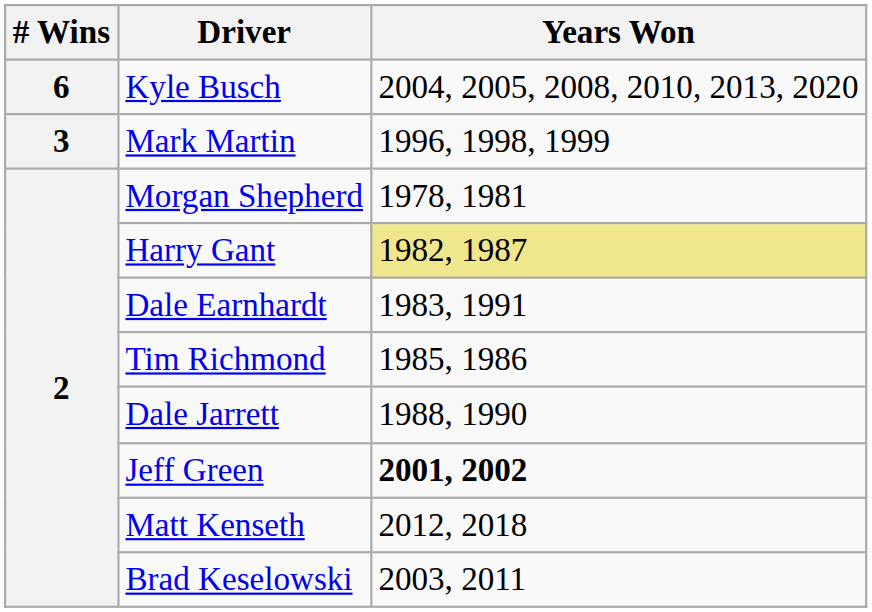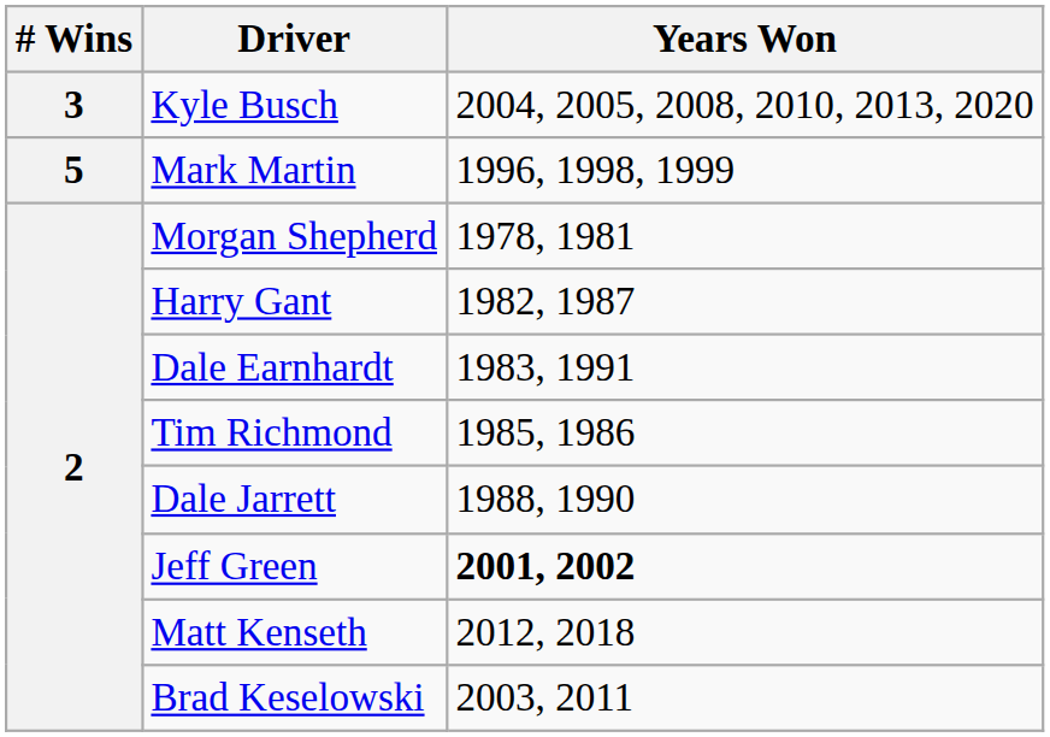Kyle Busch | # Wins: 6 -> 3
Mark Martin | # Wins: 3 -> 5
Harry Gant | Years Won: khaki background -> no background
